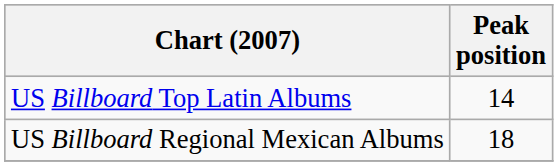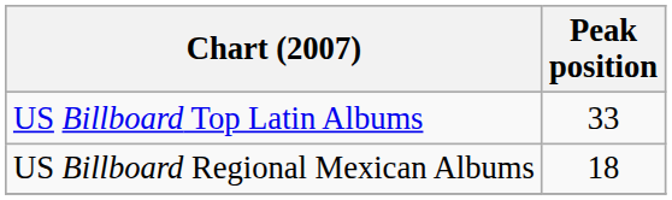US Billboard Top Latin Albums | Peak position: 14 -> 33
